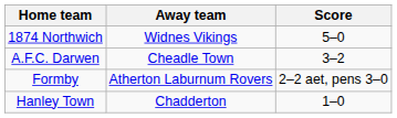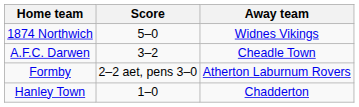columns swapped: Score <-> Away team
